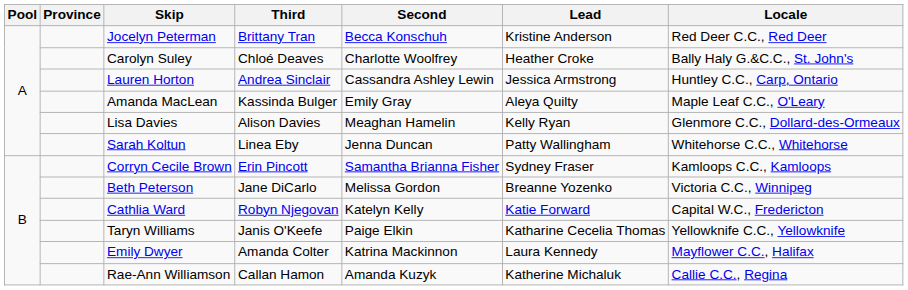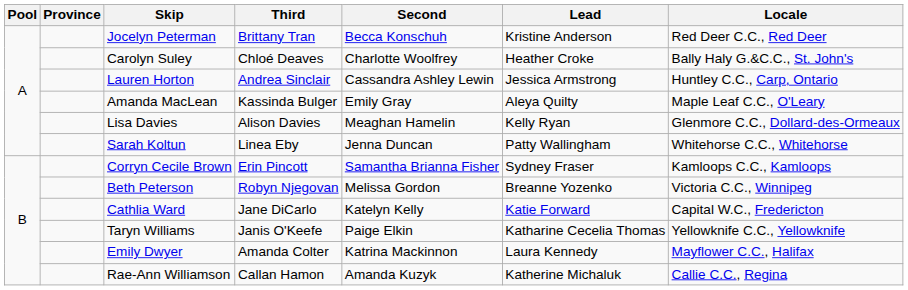Beth Peterson | Third: Jane DiCarlo -> Robyn Njegovan
Cathlia Ward | Third: Robyn Njegovan -> Jane DiCarlo
